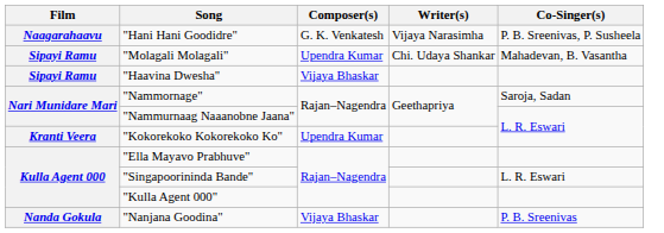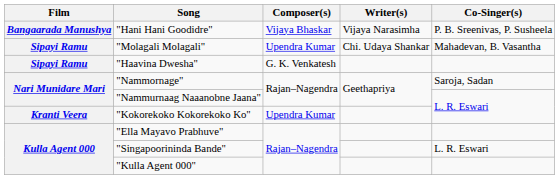"Hani Hani Goodidre" | Film: Naagarahaavu -> Bangaarada Manushya
"Hani Hani Goodidre" | Composer(s): G. K. Venkatesh -> Vijaya Bhaskar
"Haavina Dwesha" | Composer(s): Vijaya Bhaskar -> G. K. Venkatesh
- row: Nanda Gokula | "Nanjana Goodina" | Vijaya Bhaskar | P. B. Sreenivas
